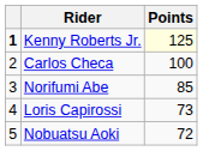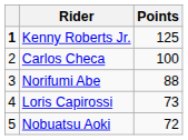Kenny Roberts Jr. | Points: lightyellow background -> no background
Norifumi Abe | Points: 85 -> 88
